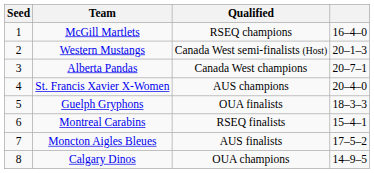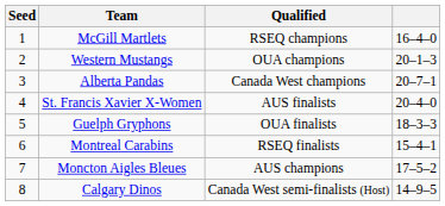Western Mustangs | Qualified: Canada West semi-finalists (Host) -> OUA champions
St. Francis Xavier X-Women | Qualified: AUS champions -> AUS finalists
Moncton Aigles Bleues | Qualified: AUS finalists -> AUS champions
Calgary Dinos | Qualified: OUA champions -> Canada West semi-finalists (Host)
